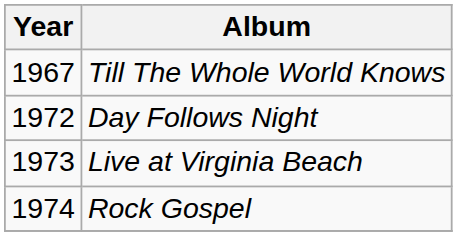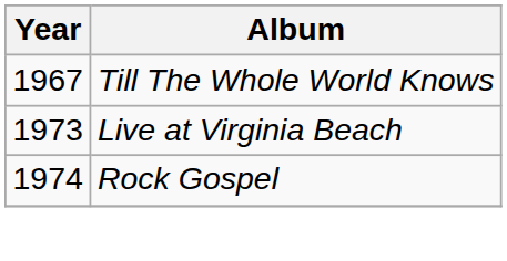- row: 1972 | Day Follows Night
